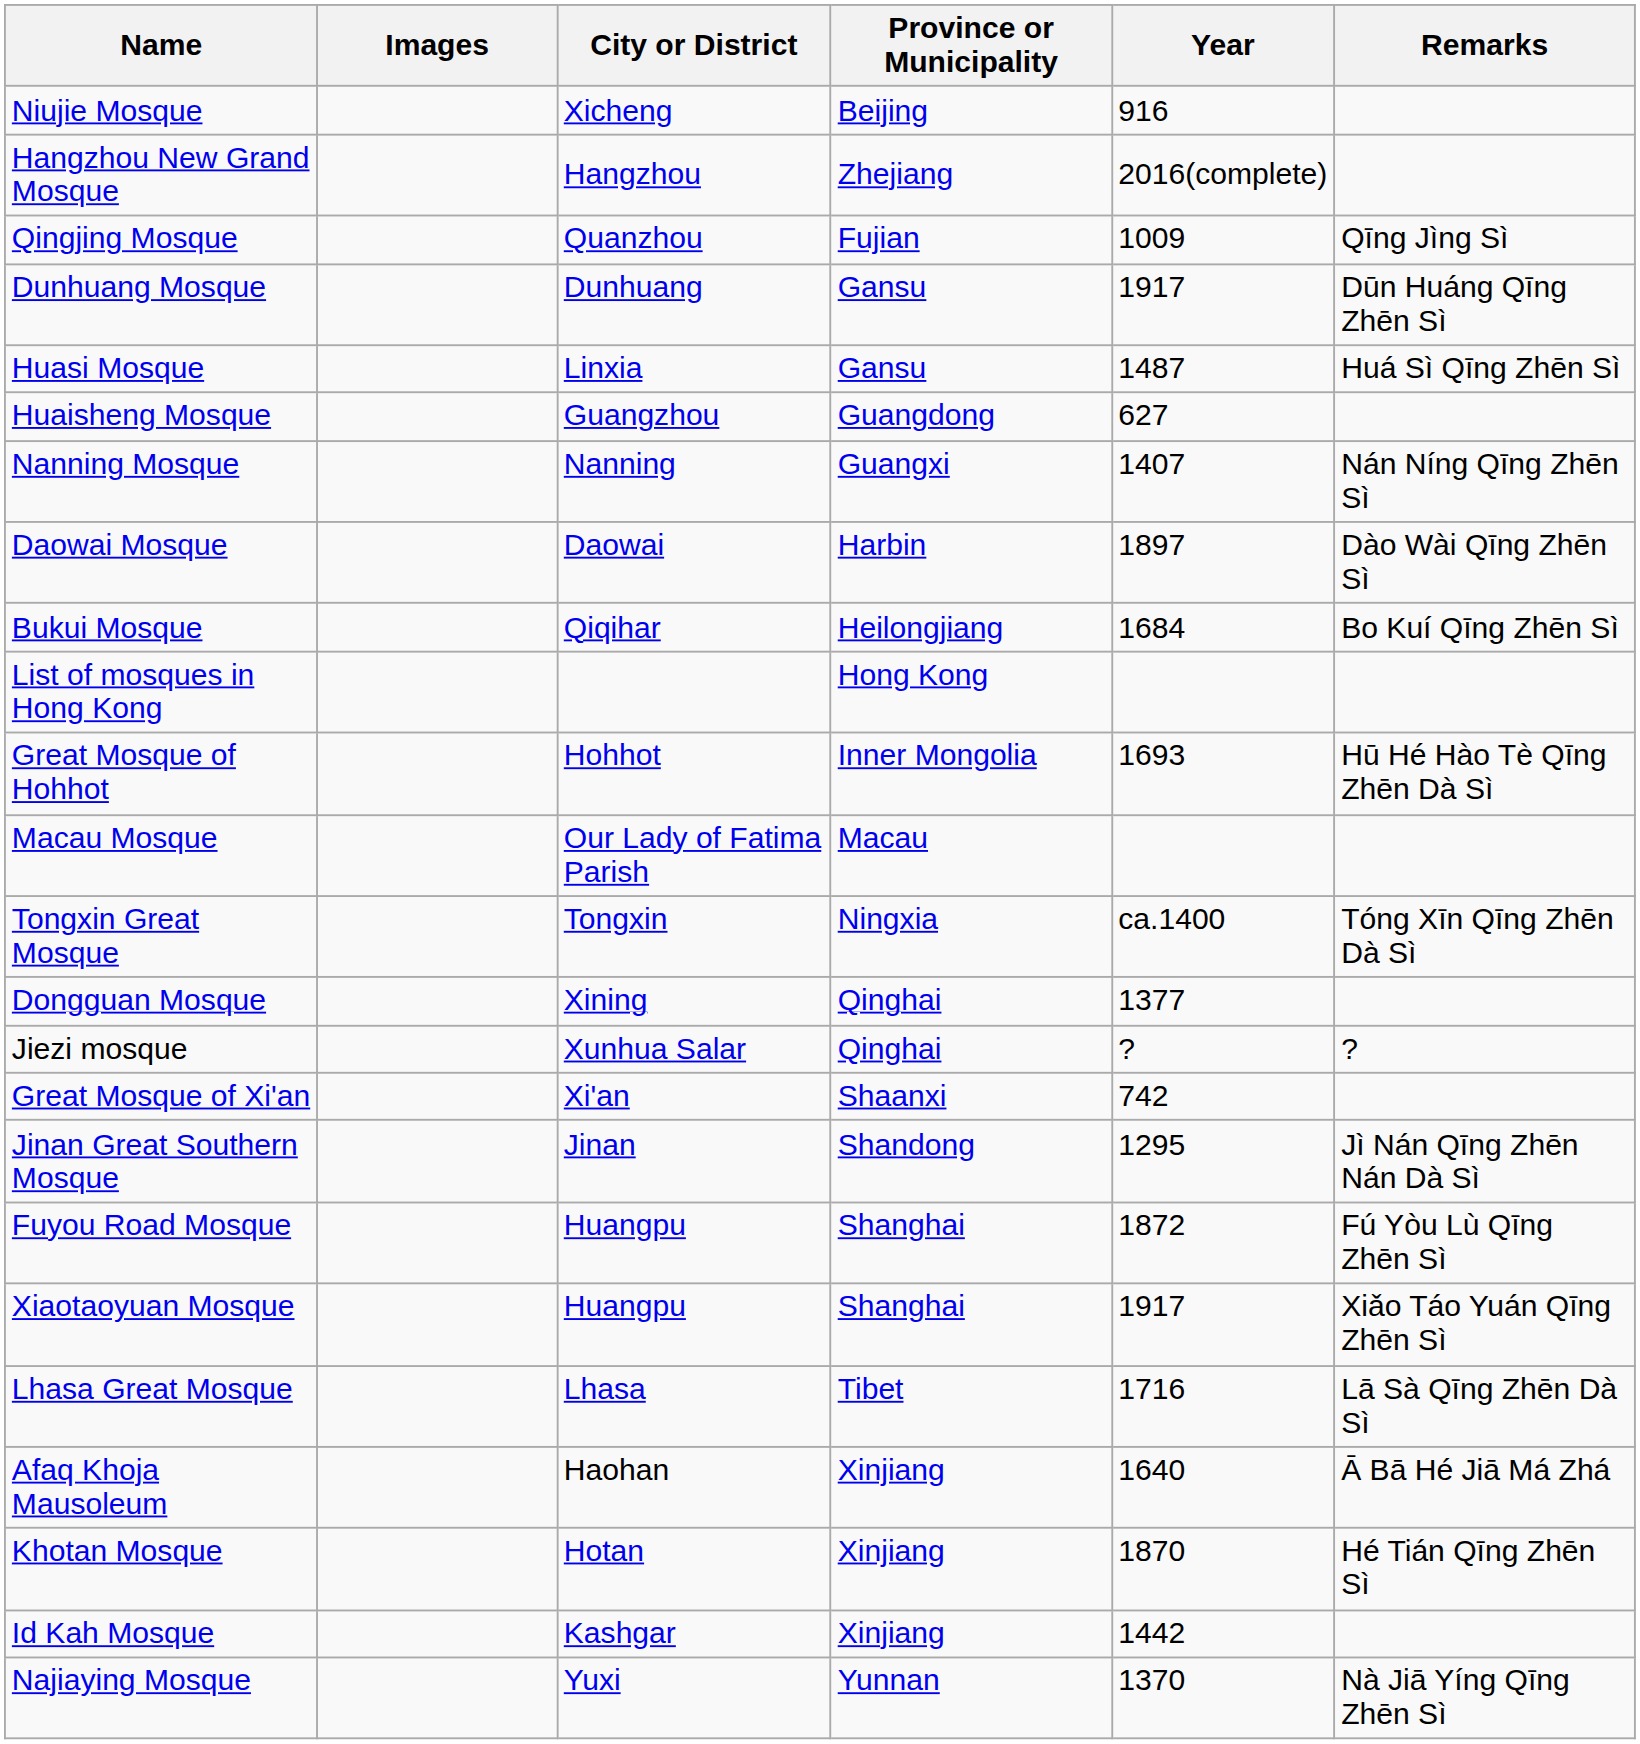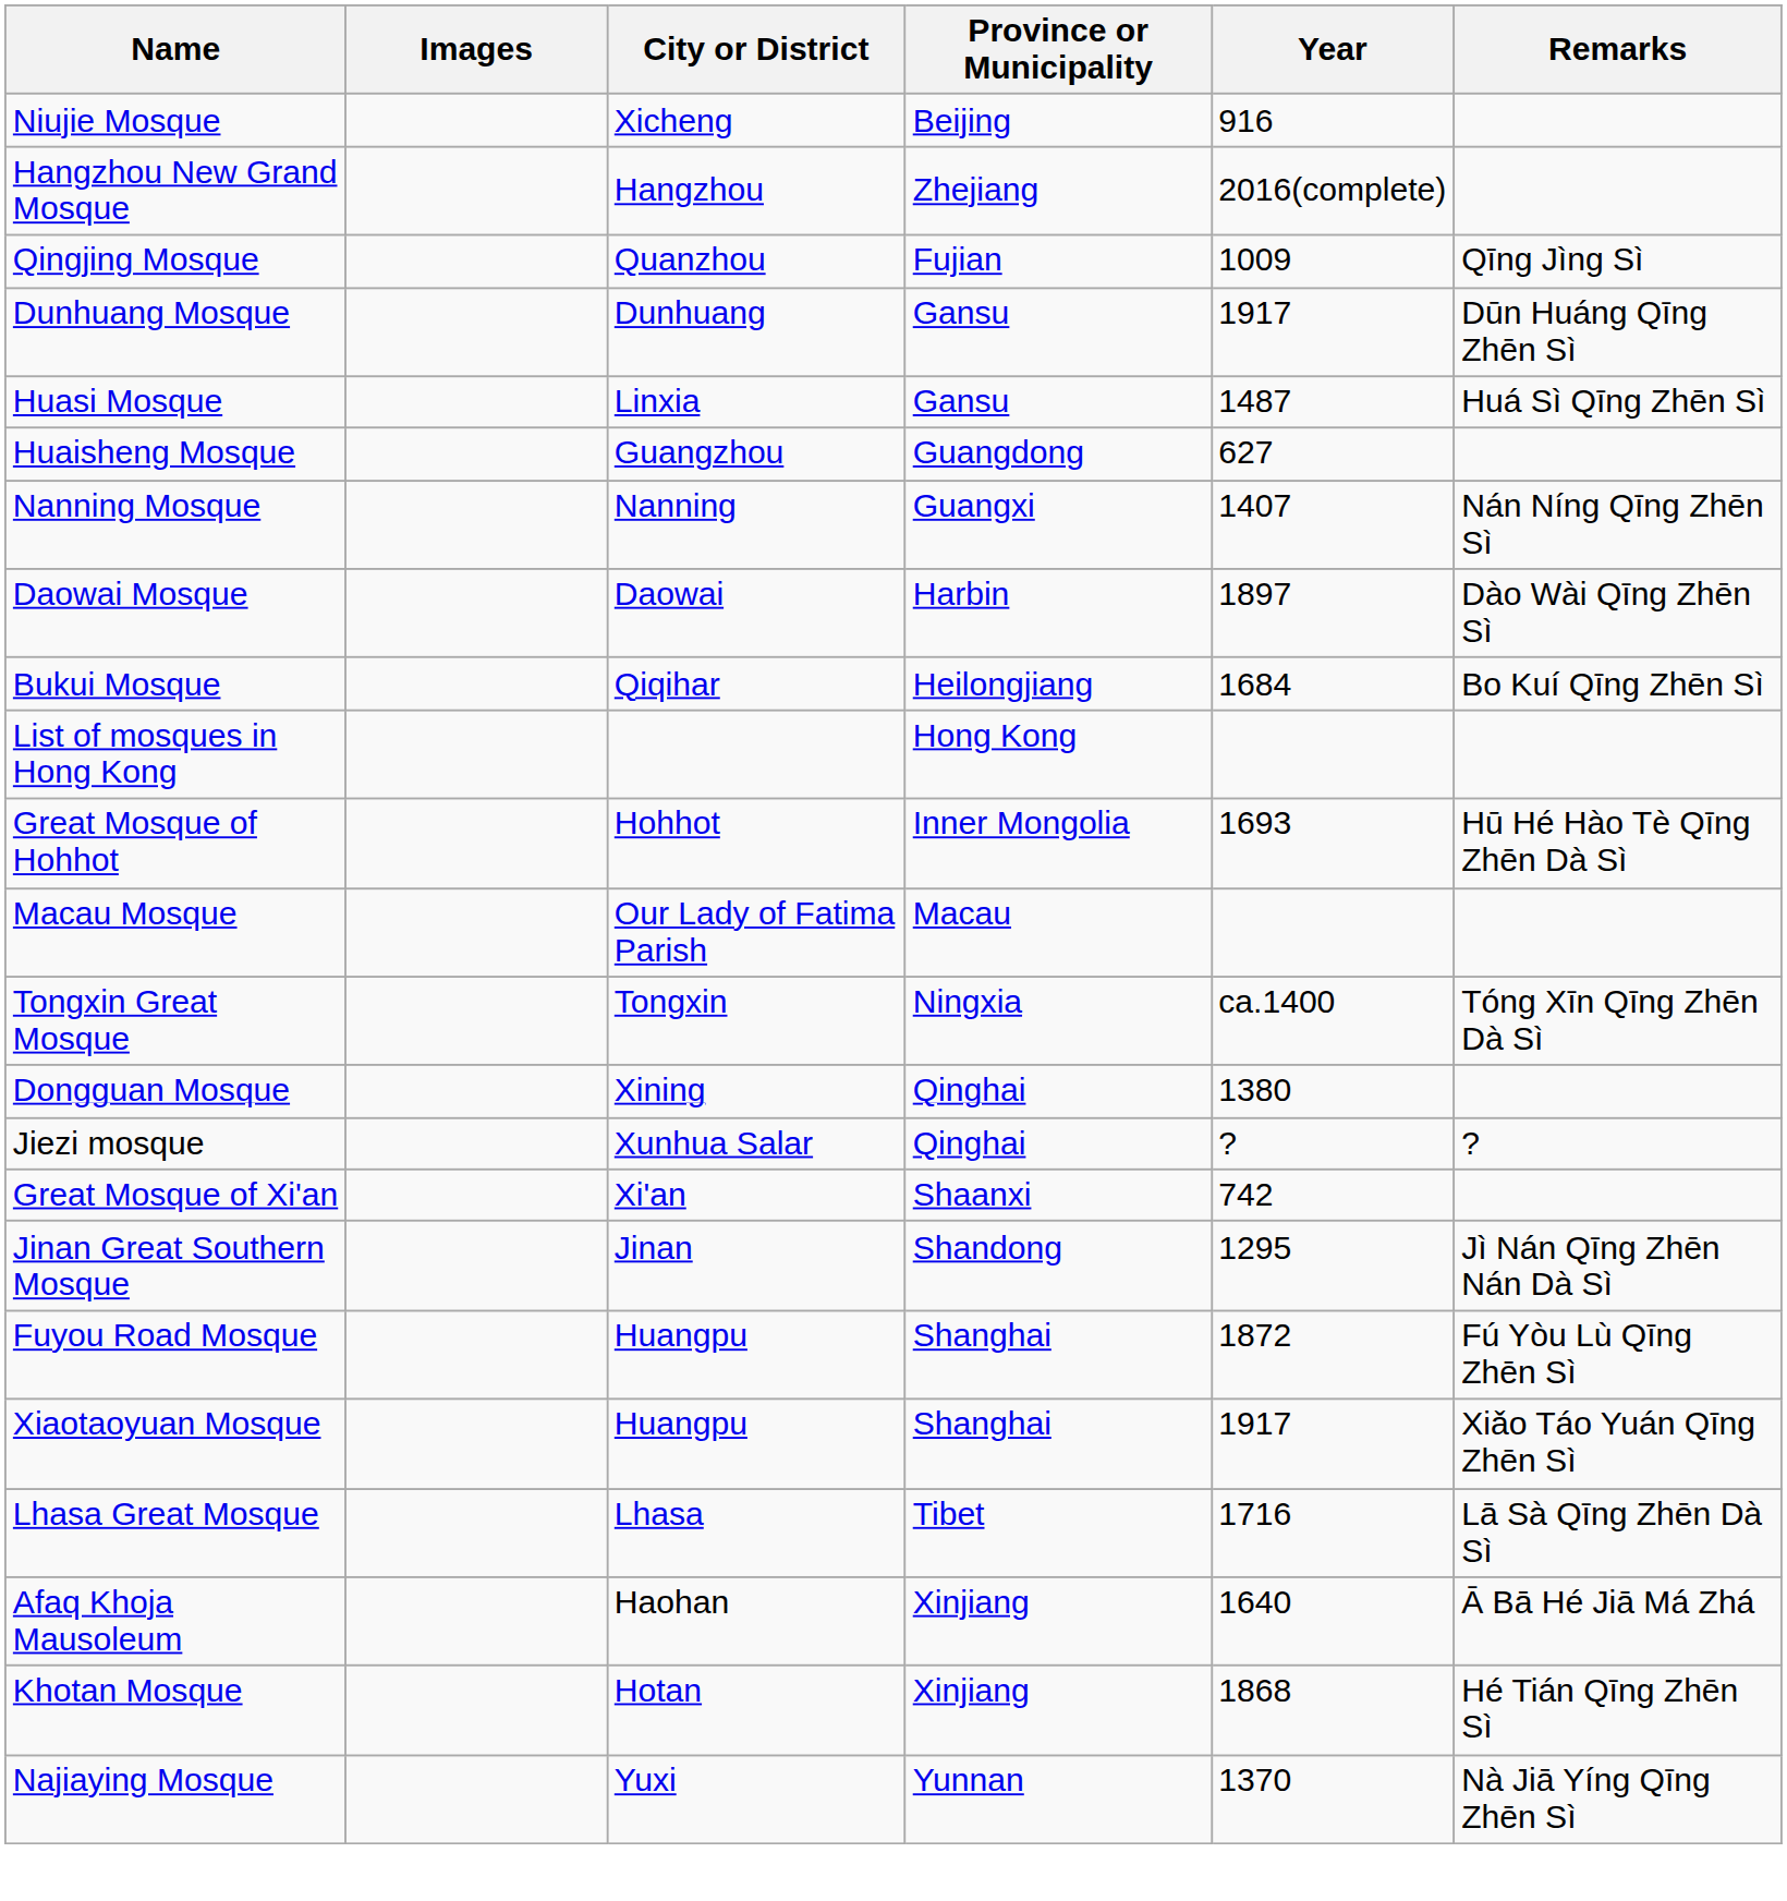Dongguan Mosque | Year: 1377 -> 1380
Khotan Mosque | Year: 1870 -> 1868
- row: Id Kah Mosque | Kashgar | Xinjiang | 1442
